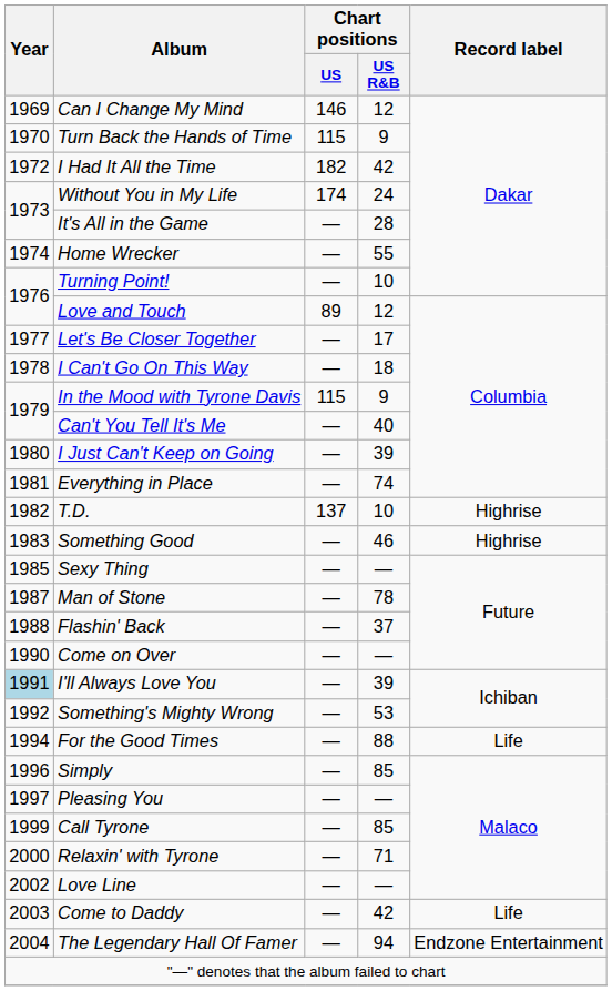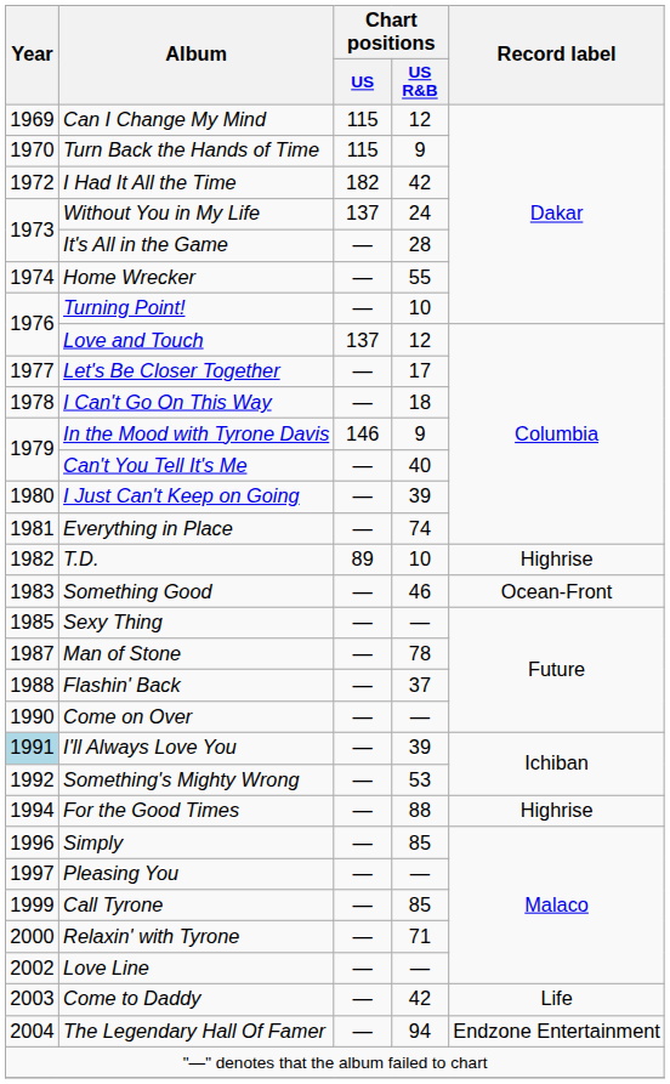Can I Change My Mind | Chart positions / US: 146 -> 115
Without You in My Life | Chart positions / US: 174 -> 137
Love and Touch | Chart positions / US: 89 -> 137
In the Mood with Tyrone Davis | Chart positions / US: 115 -> 146
T.D. | Chart positions / US: 137 -> 89
Something Good | Record label: Highrise -> Ocean-Front
For the Good Times | Record label: Life -> Highrise
